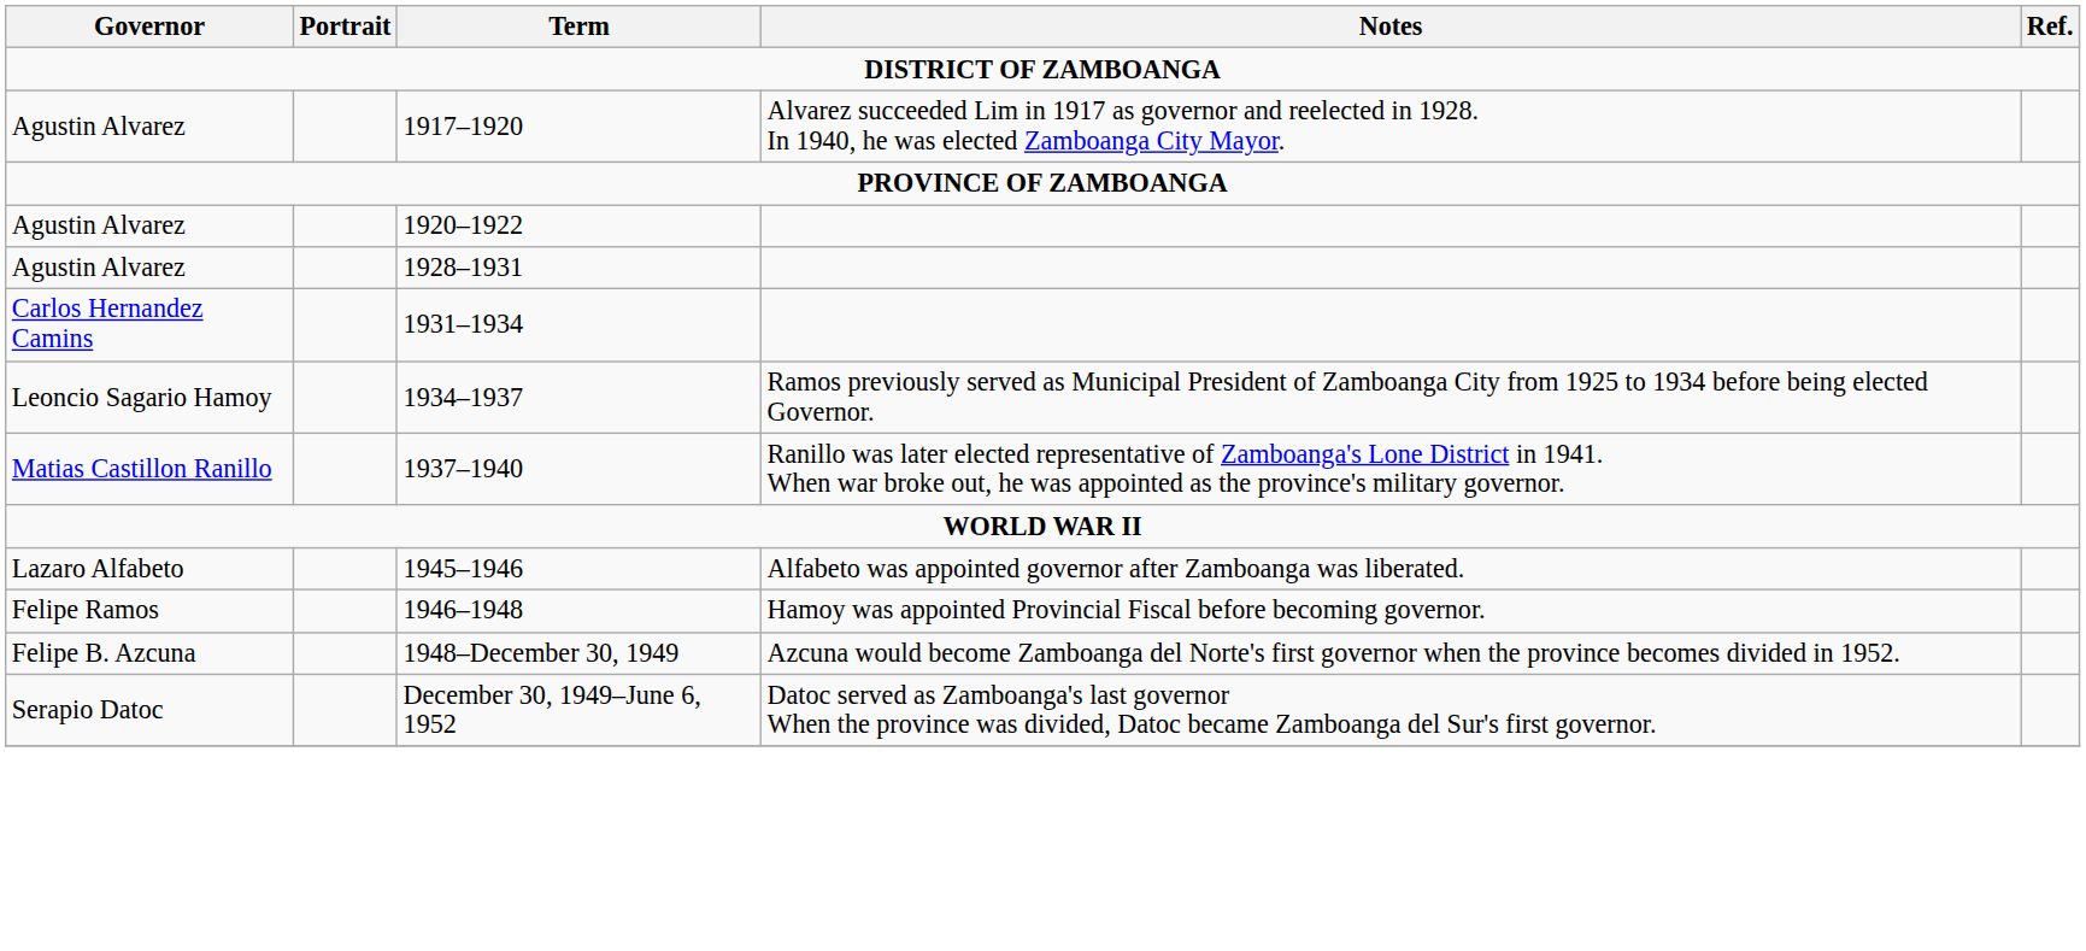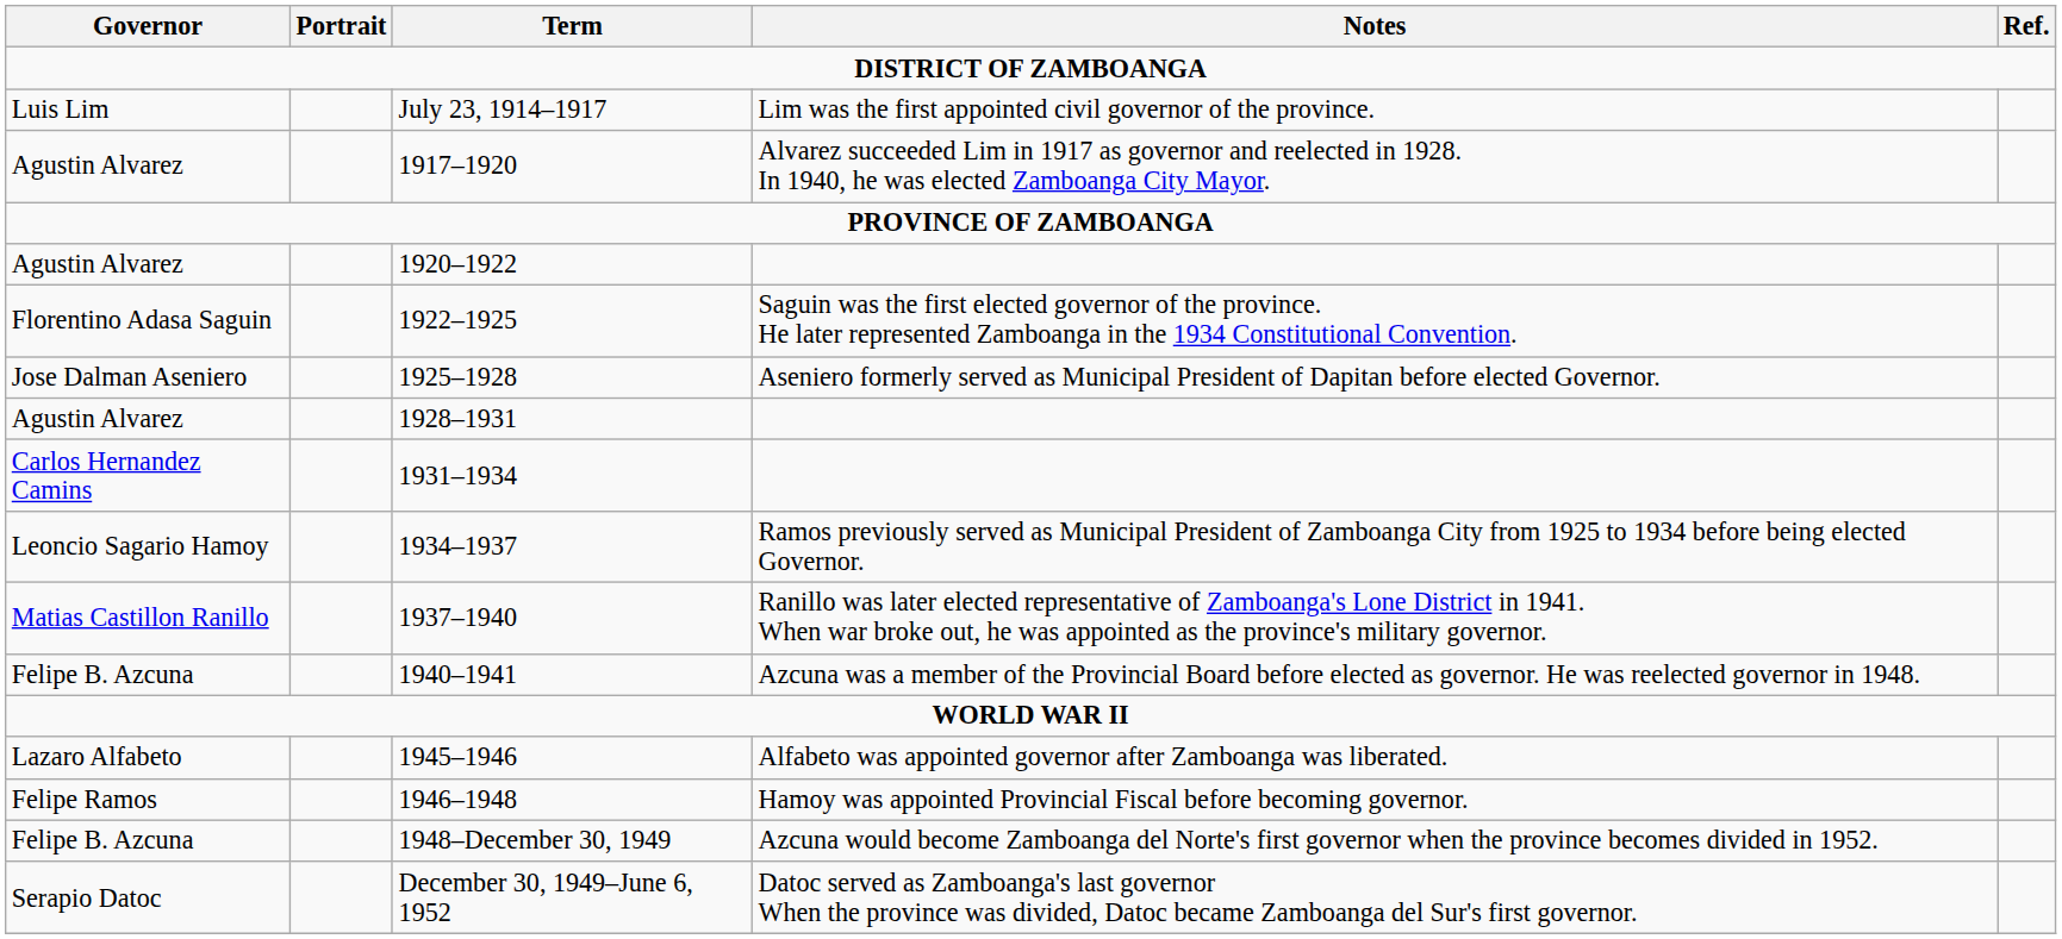+ row: Luis Lim | July 23, 1914–1917 | Lim was the first appointed civil governor of the province.
+ row: Florentino Adasa Saguin | 1922–1925 | Saguin was the first elected governor of the province. He later represented Zamboanga in the 1934 Constitutional Convention.
+ row: Jose Dalman Aseniero | 1925–1928 | Aseniero formerly served as Municipal President of Dapitan before elected Governor.
+ row: Felipe B. Azcuna | 1940–1941 | Azcuna was a member of the Provincial Board before elected as governor. He was reelected governor in 1948.
